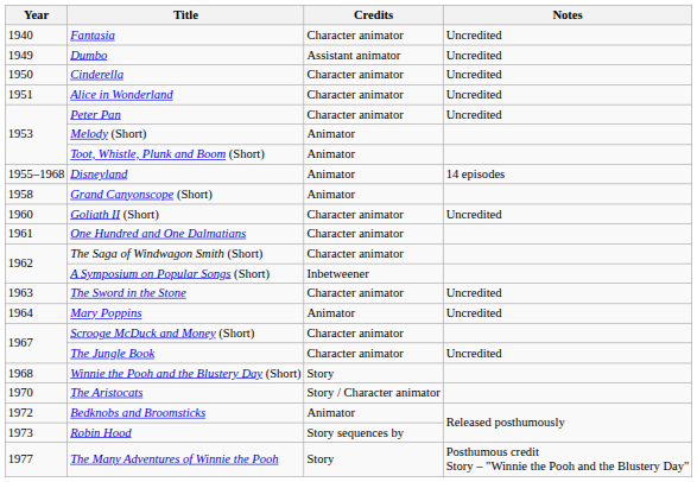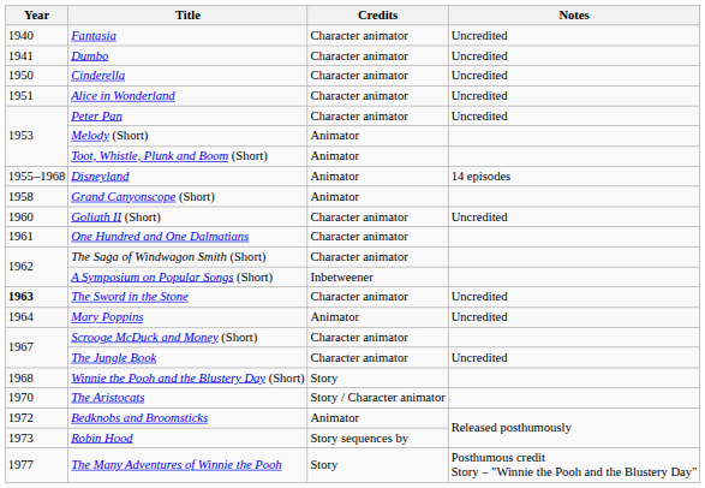Dumbo | Year: 1949 -> 1941
Dumbo | Credits: Assistant animator -> Character animator
The Sword in the Stone | Year: normal -> bold
